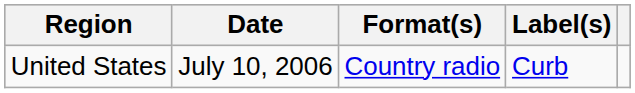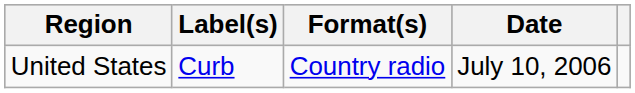columns swapped: Date <-> Label(s)
